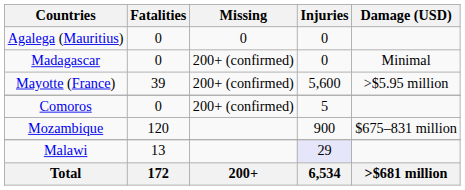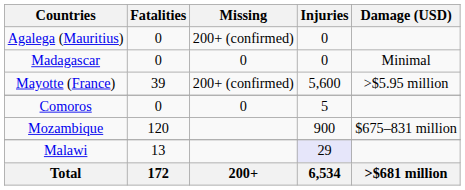Agalega (Mauritius) | Missing: 0 -> 200+ (confirmed)
Madagascar | Missing: 200+ (confirmed) -> 0
Comoros | Missing: 200+ (confirmed) -> 0
